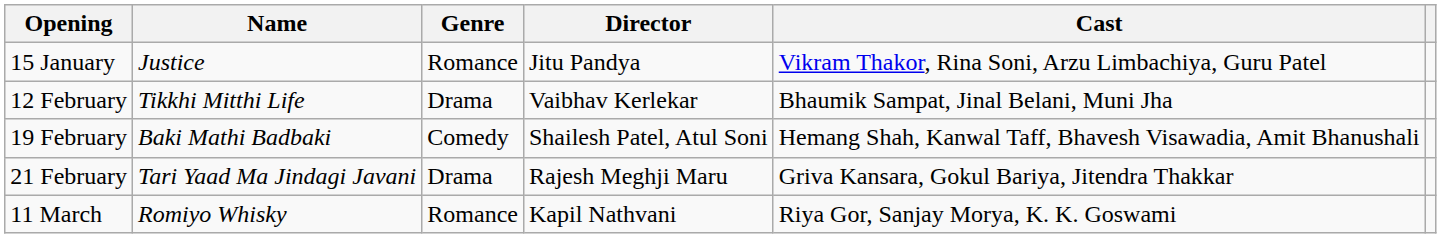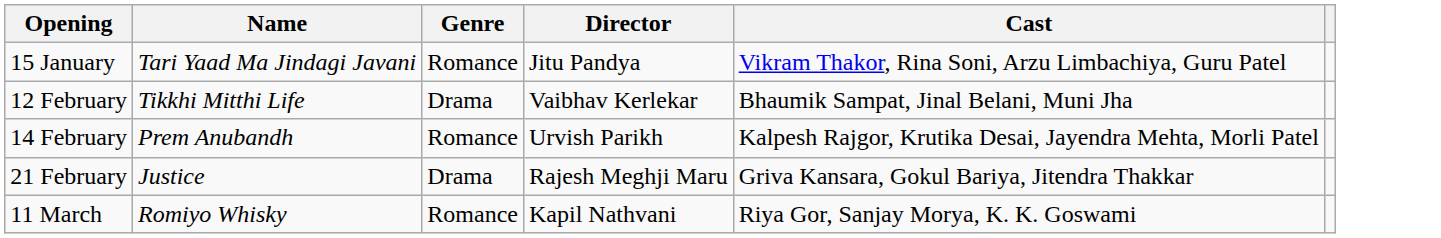15 January | Name: Justice -> Tari Yaad Ma Jindagi Javani
+ row: 14 February | Prem Anubandh | Romance | Urvish Parikh | Kalpesh Rajgor, Krutika Desai, Jayendra Mehta, Morli Patel
- row: 19 February | Baki Mathi Badbaki | Comedy | Shailesh Patel, Atul Soni | Hemang Shah, Kanwal Taff, Bhavesh Visawadia, Amit Bhanushali
21 February | Name: Tari Yaad Ma Jindagi Javani -> Justice
